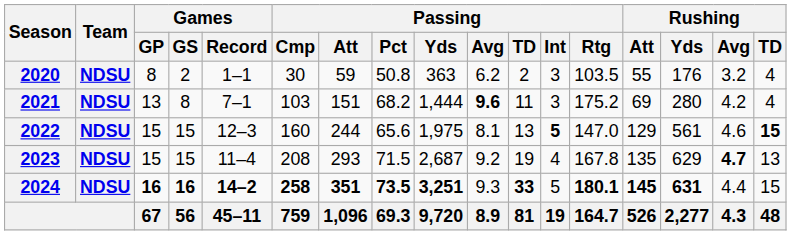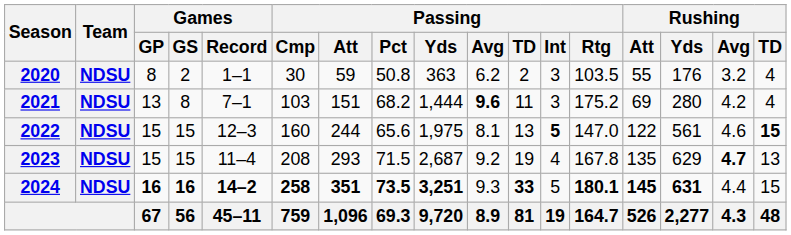2022 | Rushing / Att: 129 -> 122
